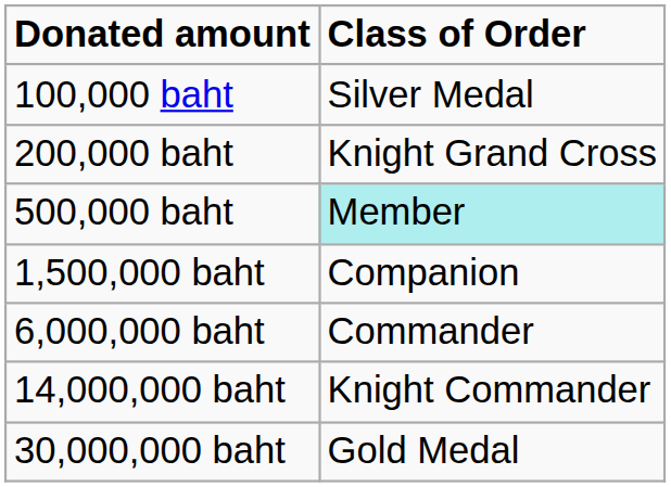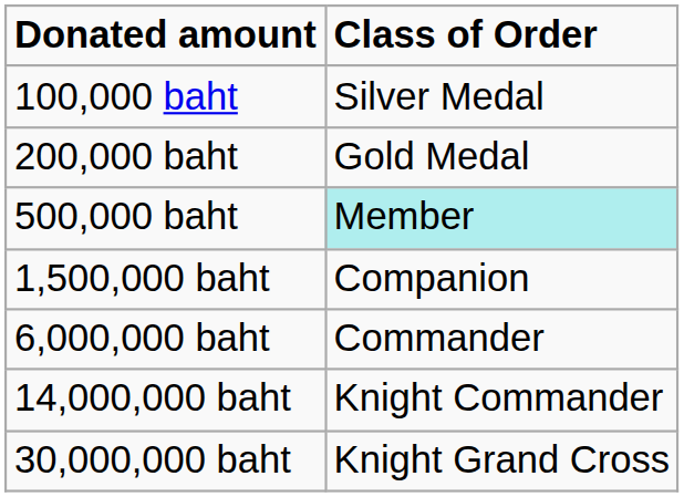200,000 baht | Class of Order: Knight Grand Cross -> Gold Medal
30,000,000 baht | Class of Order: Gold Medal -> Knight Grand Cross
